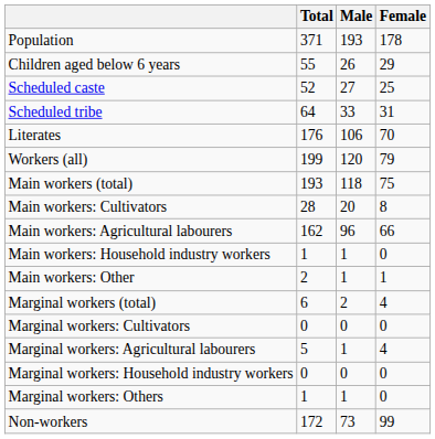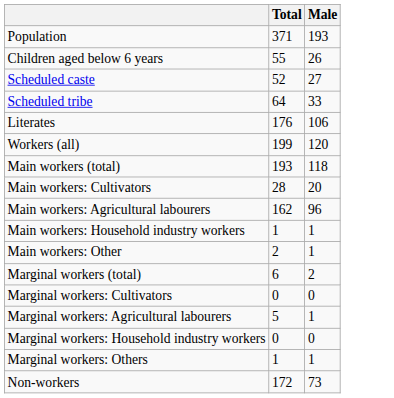- column: Female | 178 | 29 | 25 | 31 | 70 | 79 | 75 | 8 | 66 | 0 | 1 | 4 | 0 | 4 | 0 | 0 | 99
